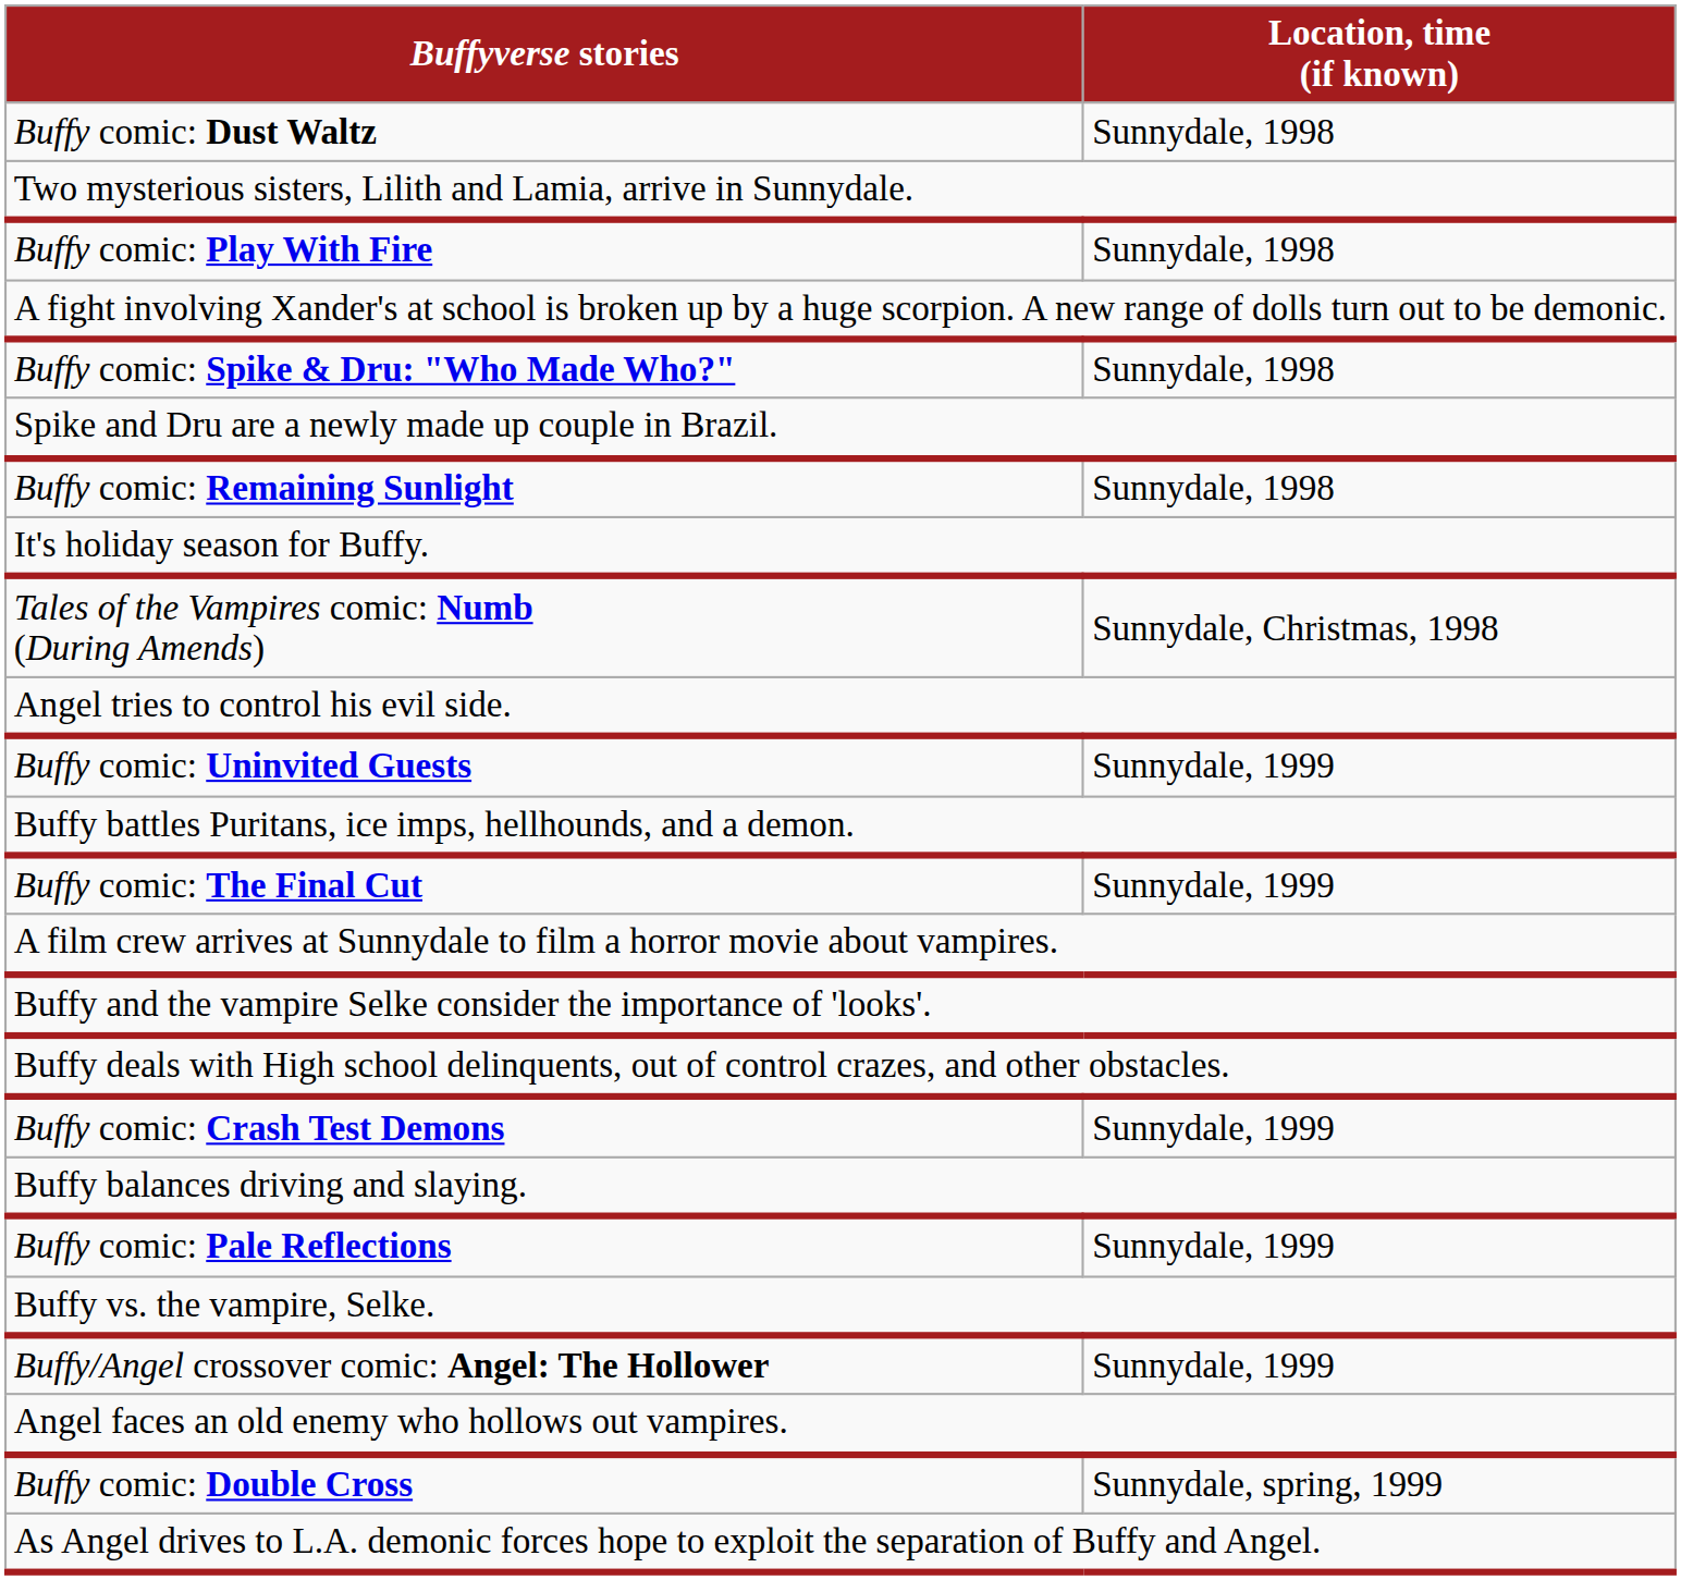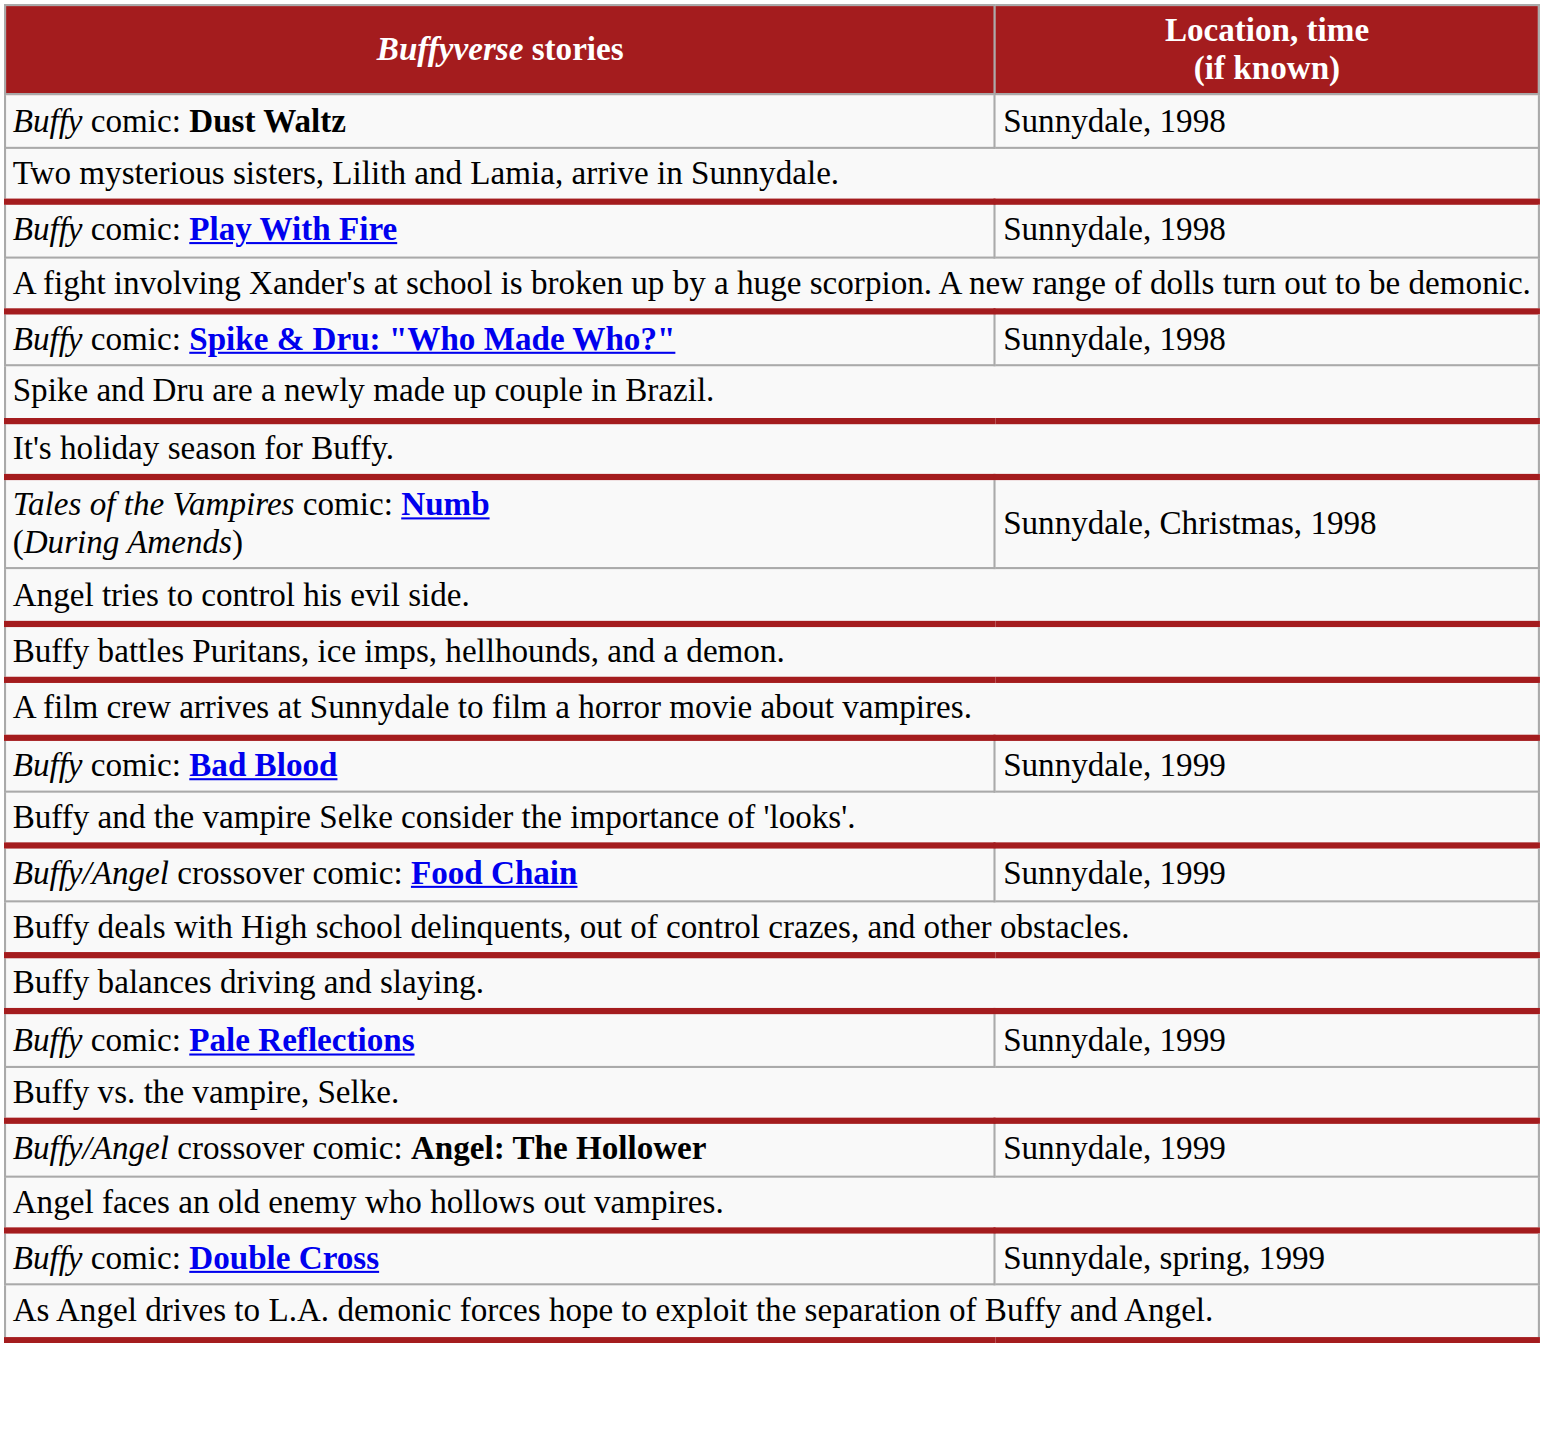- row: Buffy comic: Remaining Sunlight | Sunnydale, 1998
- row: Buffy comic: Uninvited Guests | Sunnydale, 1999
- row: Buffy comic: The Final Cut | Sunnydale, 1999
+ row: Buffy comic: Bad Blood | Sunnydale, 1999
+ row: Buffy/Angel crossover comic: Food Chain | Sunnydale, 1999
- row: Buffy comic: Crash Test Demons | Sunnydale, 1999
